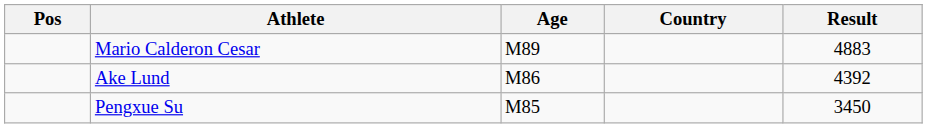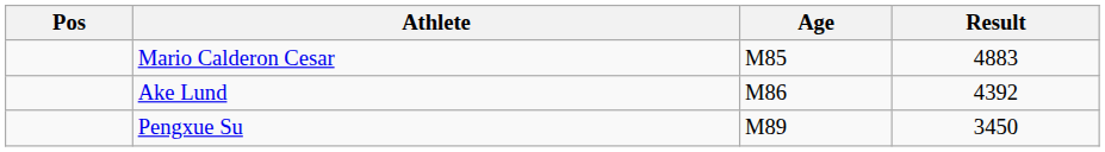- column: Country
Mario Calderon Cesar | Age: M89 -> M85
Pengxue Su | Age: M85 -> M89
